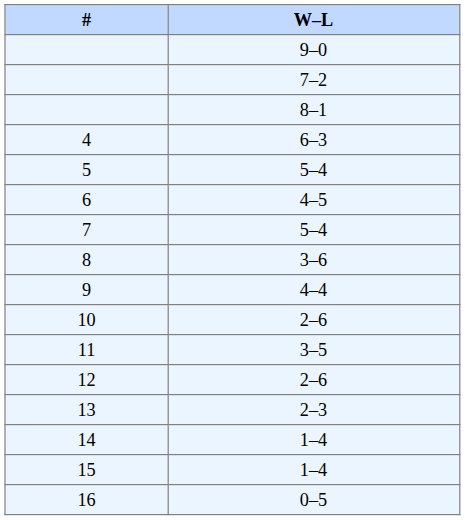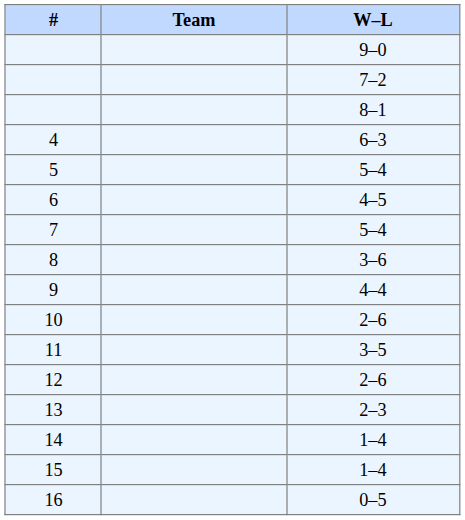+ column: Team
